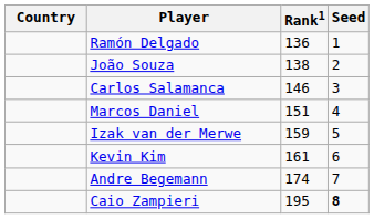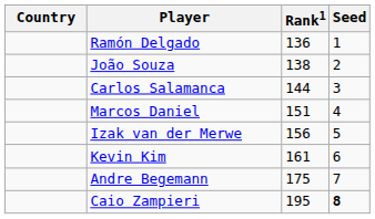Carlos Salamanca | Rank1: 146 -> 144
Izak van der Merwe | Rank1: 159 -> 156
Andre Begemann | Rank1: 174 -> 175
